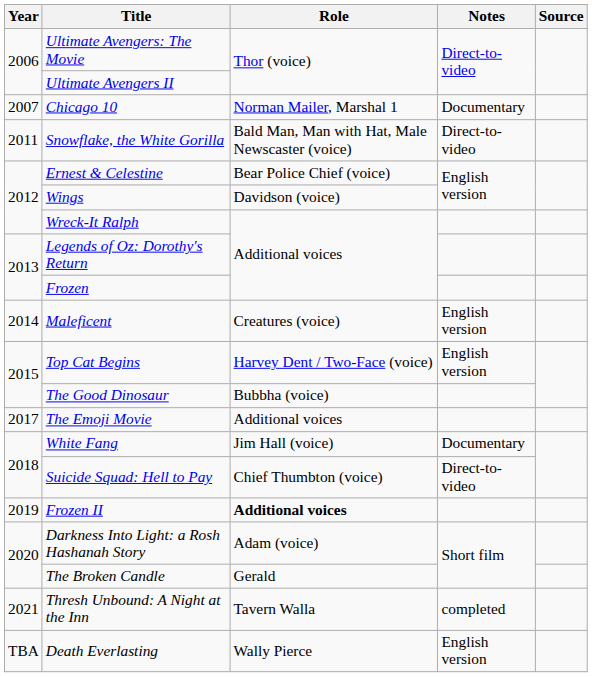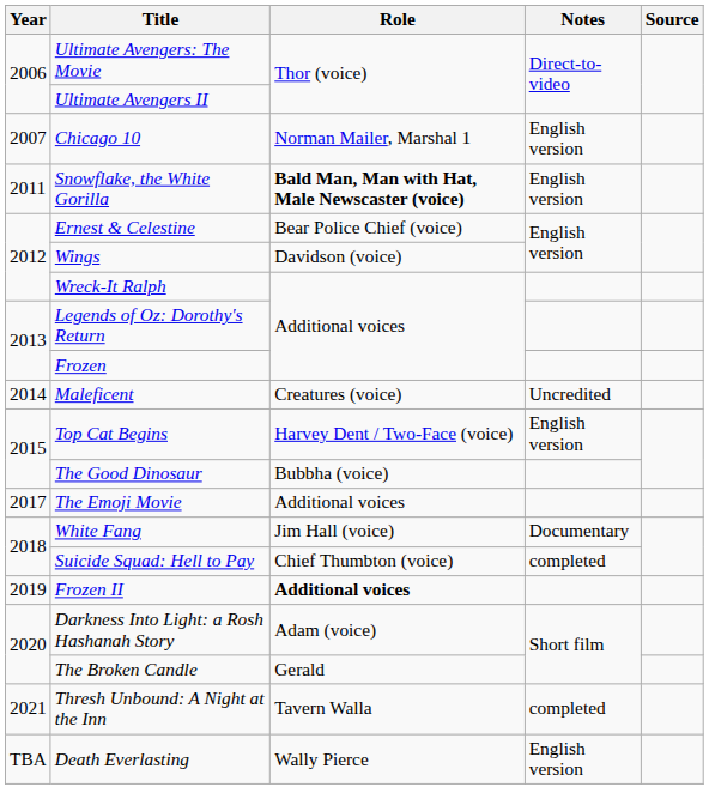Chicago 10 | Notes: Documentary -> English version
Snowflake, the White Gorilla | Role: normal -> bold
Snowflake, the White Gorilla | Notes: Direct-to-video -> English version
Maleficent | Notes: English version -> Uncredited
Suicide Squad: Hell to Pay | Notes: Direct-to-video -> completed
